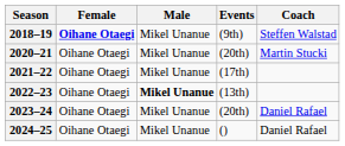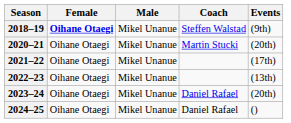columns swapped: Coach <-> Events
2022–23 | Male: bold -> normal
